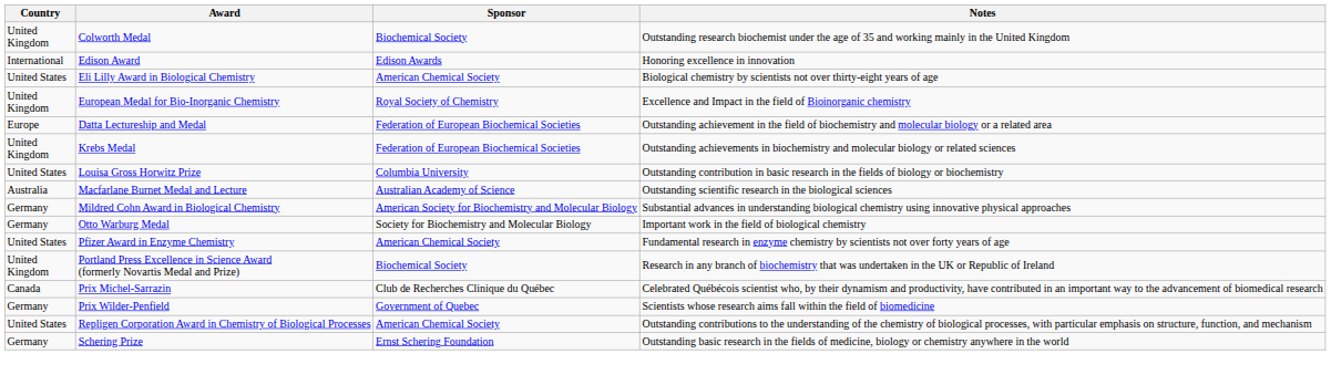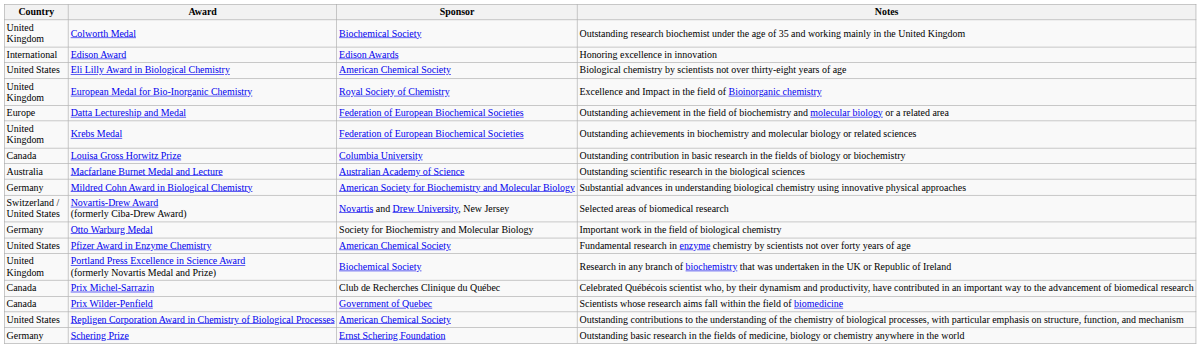Louisa Gross Horwitz Prize | Country: United States -> Canada
+ row: Switzerland / United States | Novartis-Drew Award (formerly Ciba-Drew Award) | Novartis and Drew University, New Jersey | Selected areas of biomedical research
Prix Wilder-Penfield | Country: Germany -> Canada
